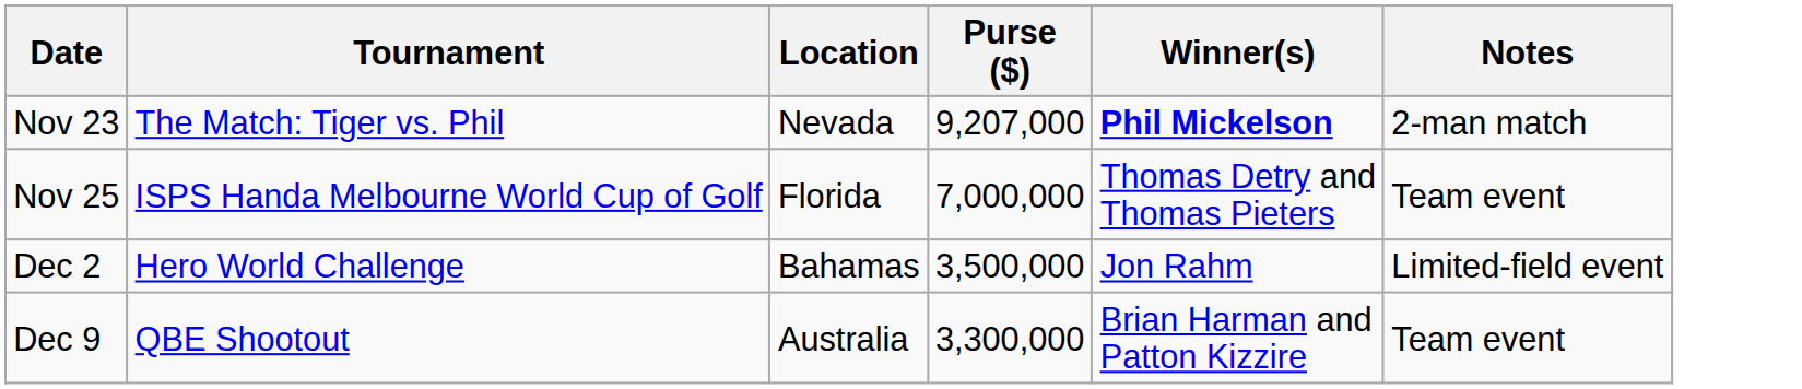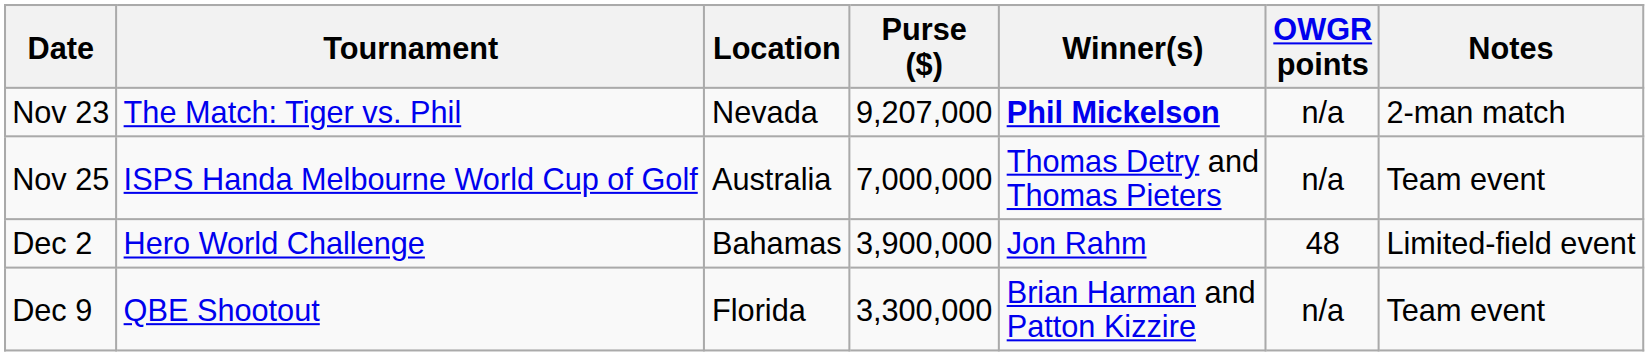+ column: OWGR points | n/a | n/a | 48 | n/a
Nov 25 | Location: Florida -> Australia
Dec 2 | Purse ($): 3,500,000 -> 3,900,000
Dec 9 | Location: Australia -> Florida
